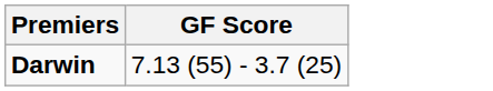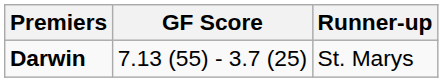+ column: Runner-up | St. Marys
